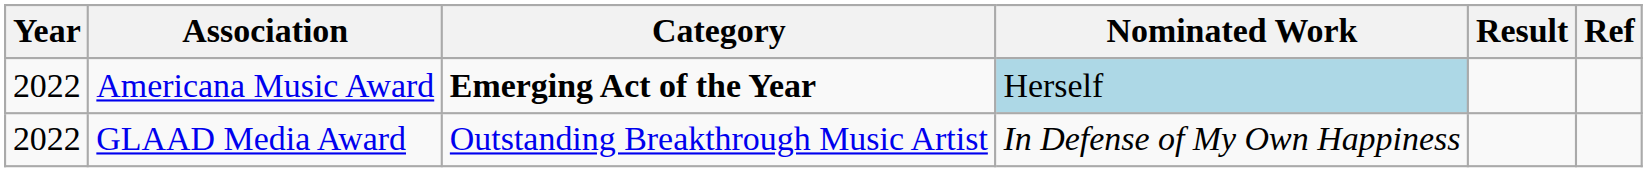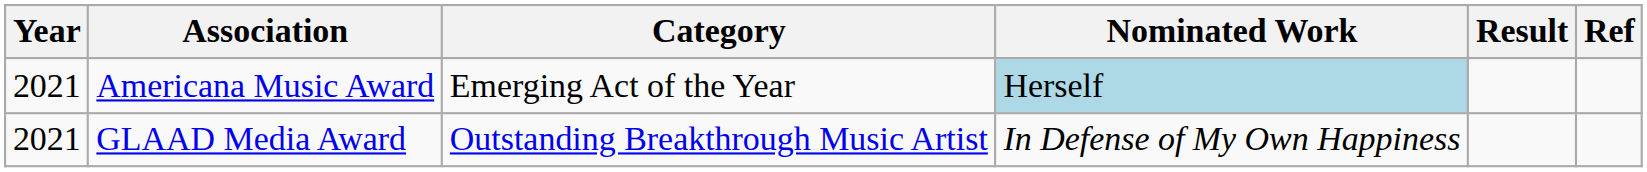Americana Music Award | Year: 2022 -> 2021
Americana Music Award | Category: bold -> normal
GLAAD Media Award | Year: 2022 -> 2021
